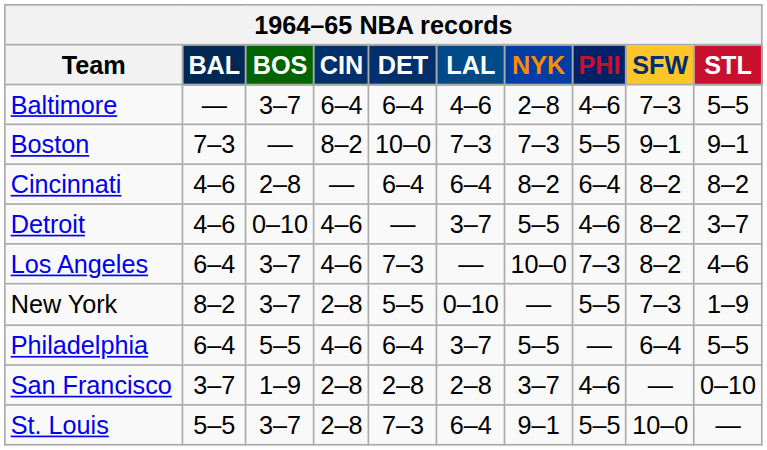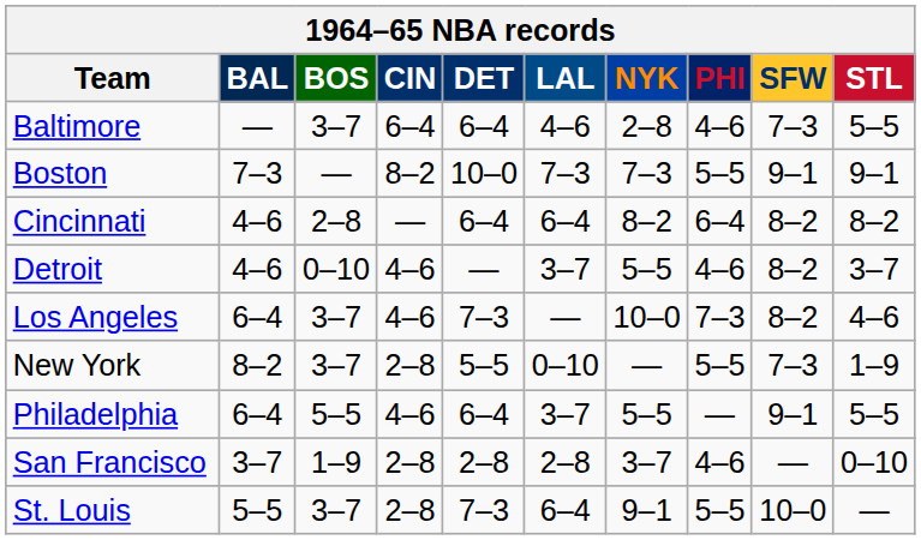Philadelphia | SFW: 6–4 -> 9–1
